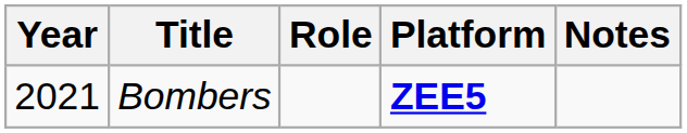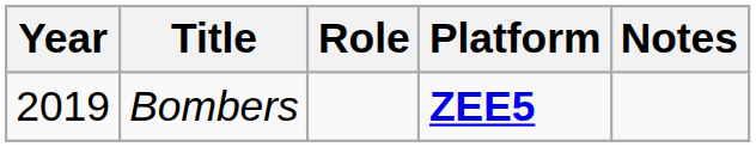Bombers | Year: 2021 -> 2019
